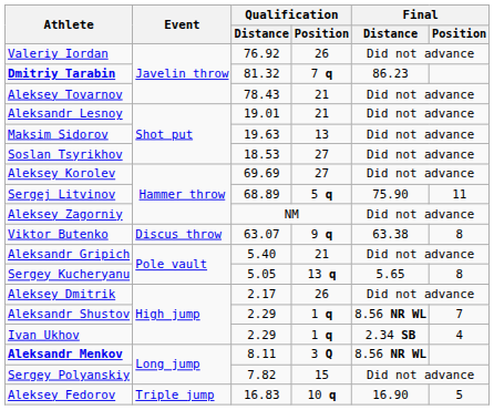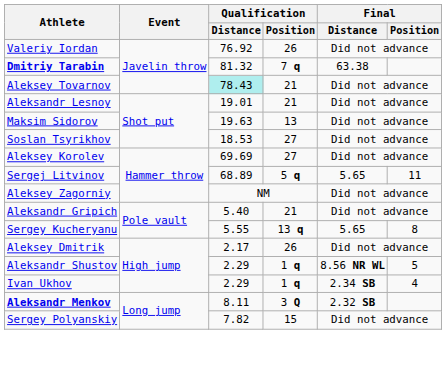Dmitriy Tarabin | Final / Distance: 86.23 -> 63.38
Aleksey Tovarnov | Qualification / Distance: no background -> paleturquoise background
Sergej Litvinov | Final / Distance: 75.90 -> 5.65
- row: Viktor Butenko | Discus throw | 63.07 | 9 q | 63.38 | 8
Sergey Kucheryanu | Qualification / Distance: 5.05 -> 5.55
Aleksandr Shustov | Final / Position: 7 -> 5
Aleksandr Menkov | Final / Distance: 8.56 NR WL -> 2.32 SB
- row: Aleksey Fedorov | Triple jump | 16.83 | 10 q | 16.90 | 5
